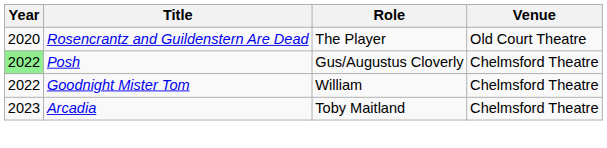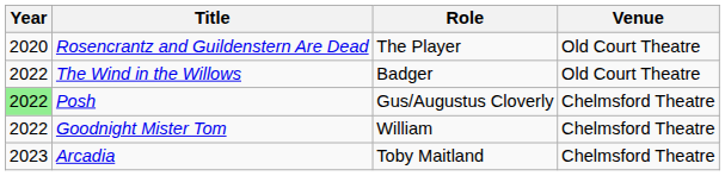+ row: 2022 | The Wind in the Willows | Badger | Old Court Theatre
